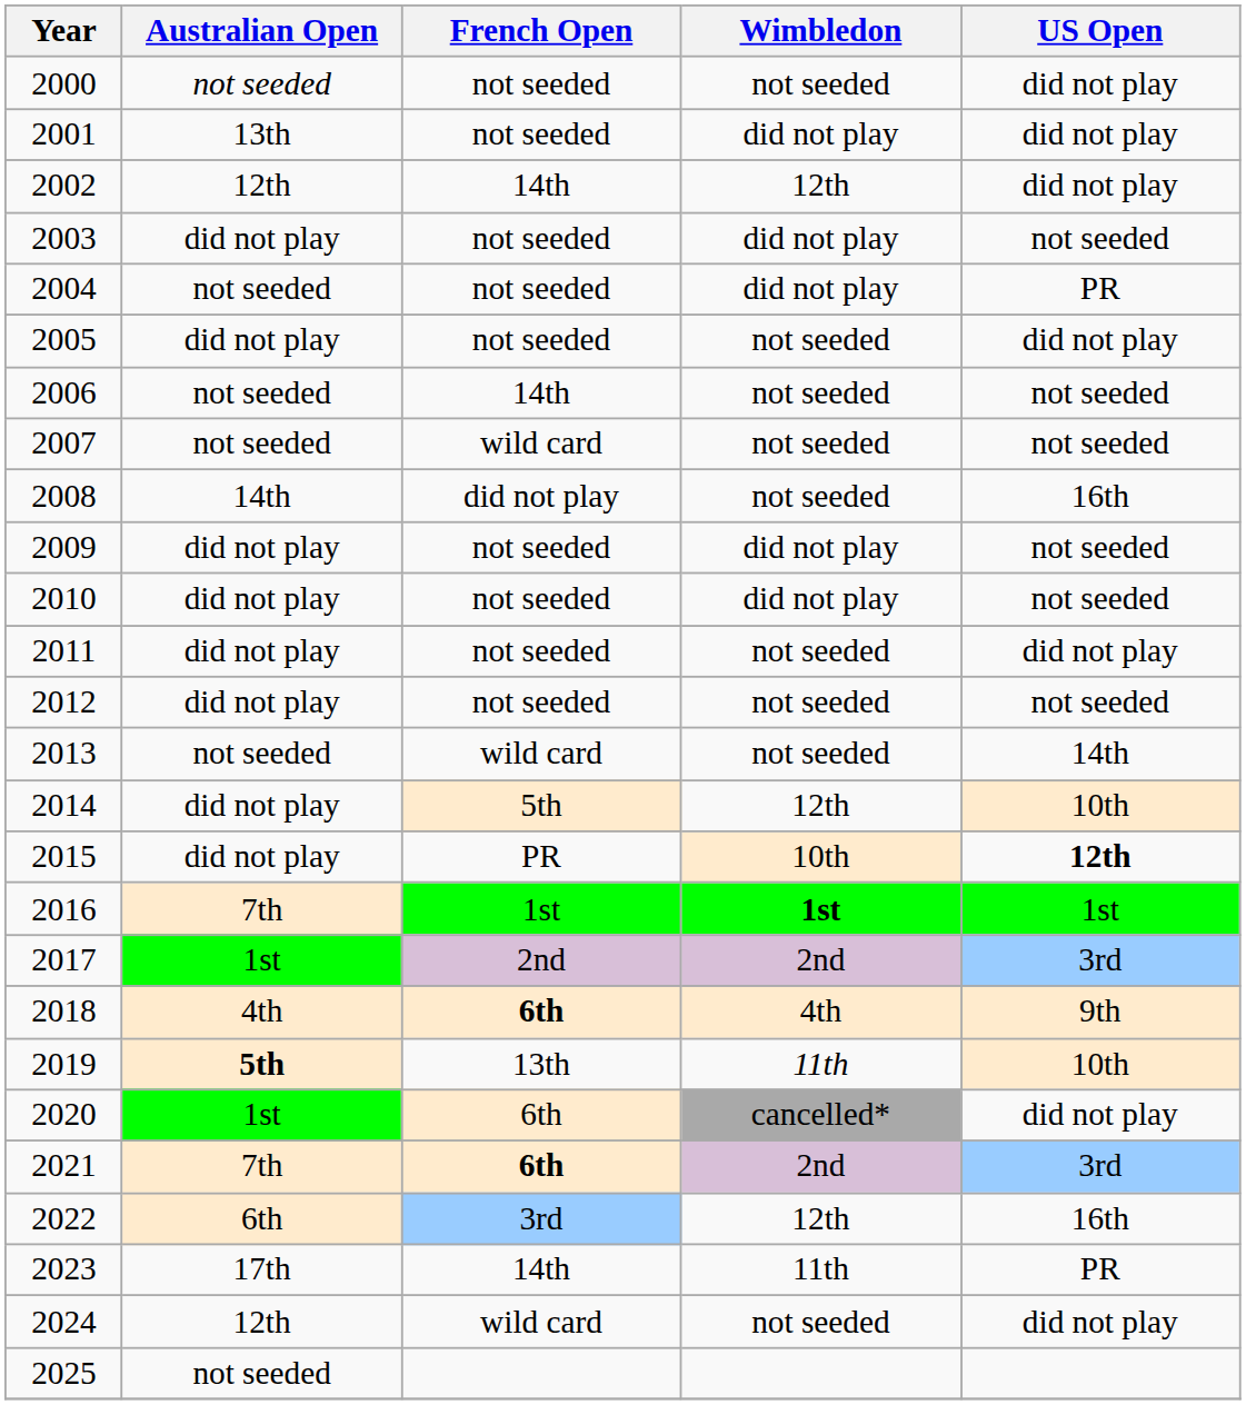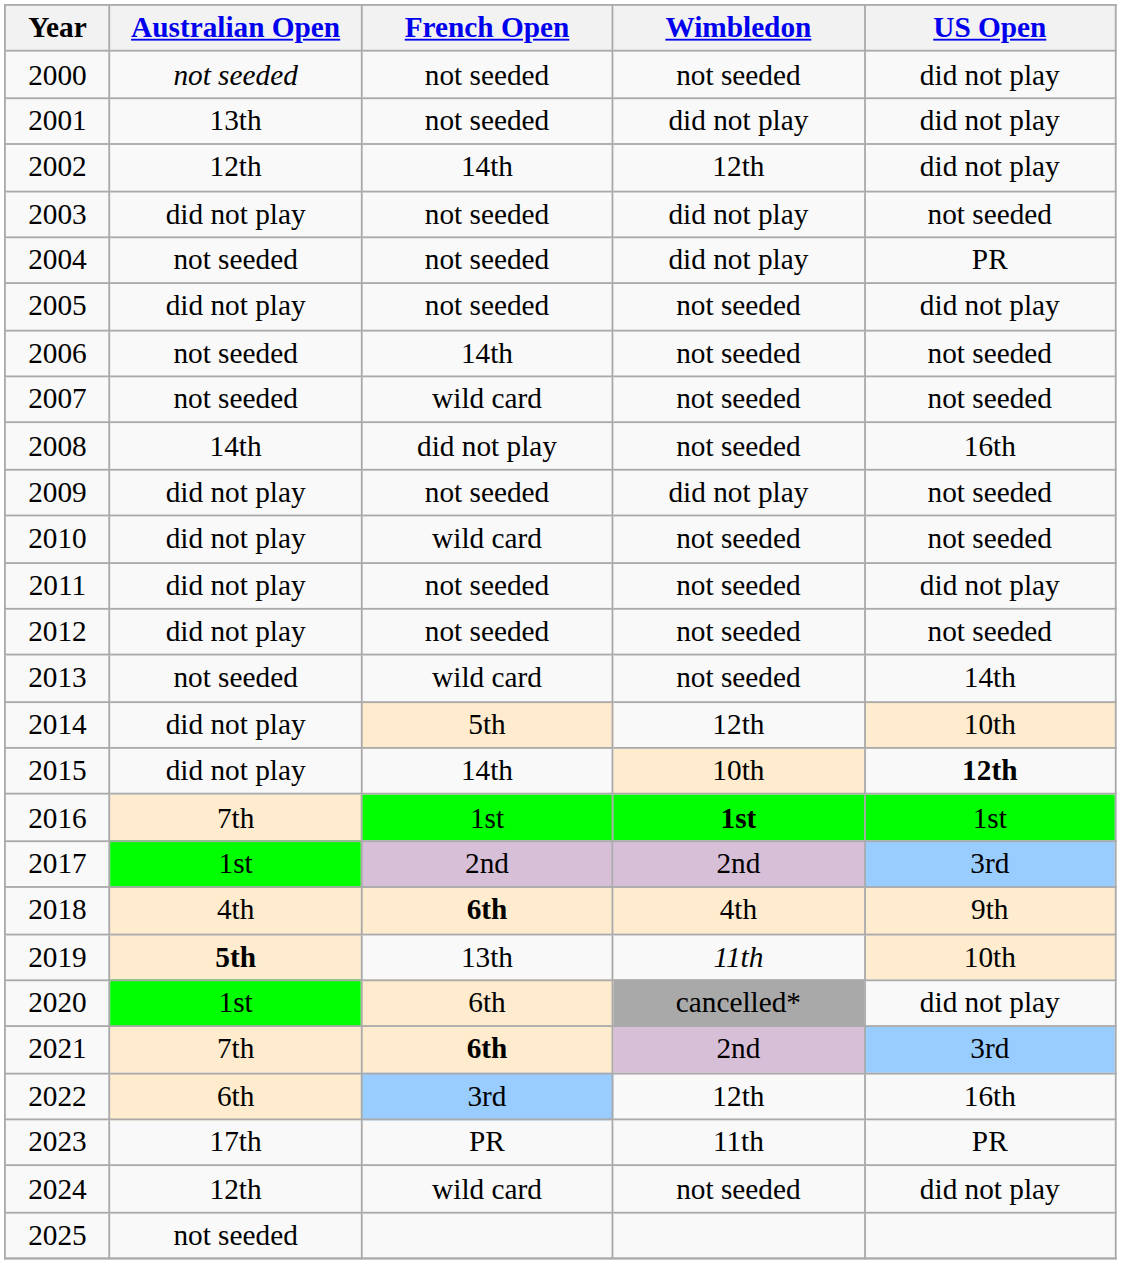2010 | French Open: not seeded -> wild card
2010 | Wimbledon: did not play -> not seeded
2015 | French Open: PR -> 14th
2023 | French Open: 14th -> PR
